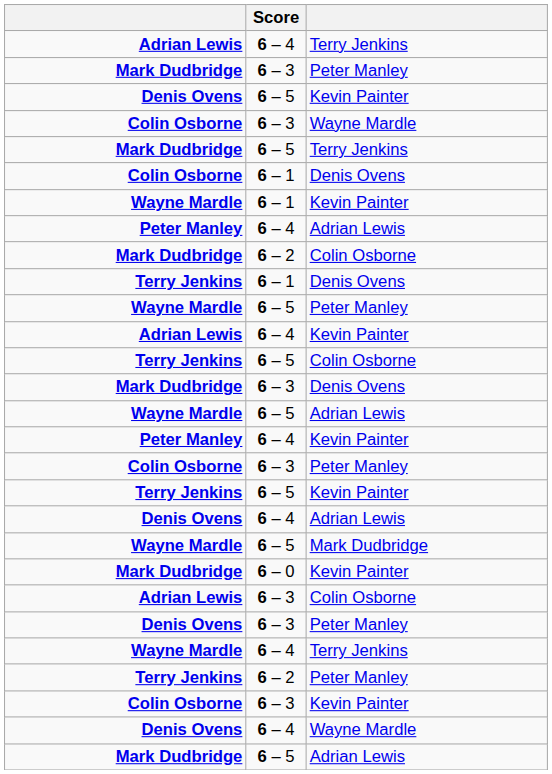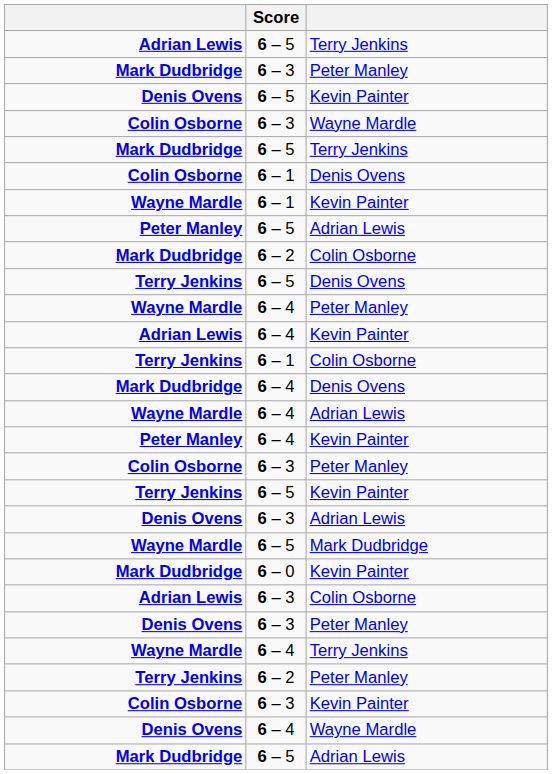Adrian Lewis / Terry Jenkins | Score: 6 – 4 -> 6 – 5
Peter Manley / Adrian Lewis | Score: 6 – 4 -> 6 – 5
Terry Jenkins / Denis Ovens | Score: 6 – 1 -> 6 – 5
Wayne Mardle / Peter Manley | Score: 6 – 5 -> 6 – 4
Terry Jenkins / Colin Osborne | Score: 6 – 5 -> 6 – 1
Mark Dudbridge / Denis Ovens | Score: 6 – 3 -> 6 – 4
Wayne Mardle / Adrian Lewis | Score: 6 – 5 -> 6 – 4
Denis Ovens / Adrian Lewis | Score: 6 – 4 -> 6 – 3
